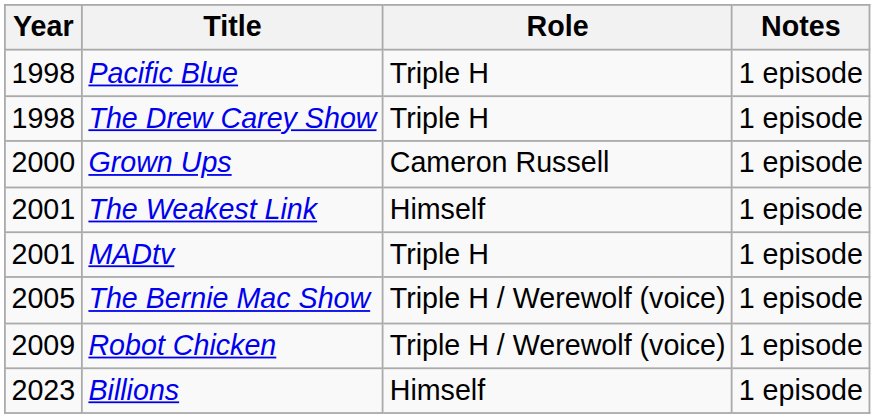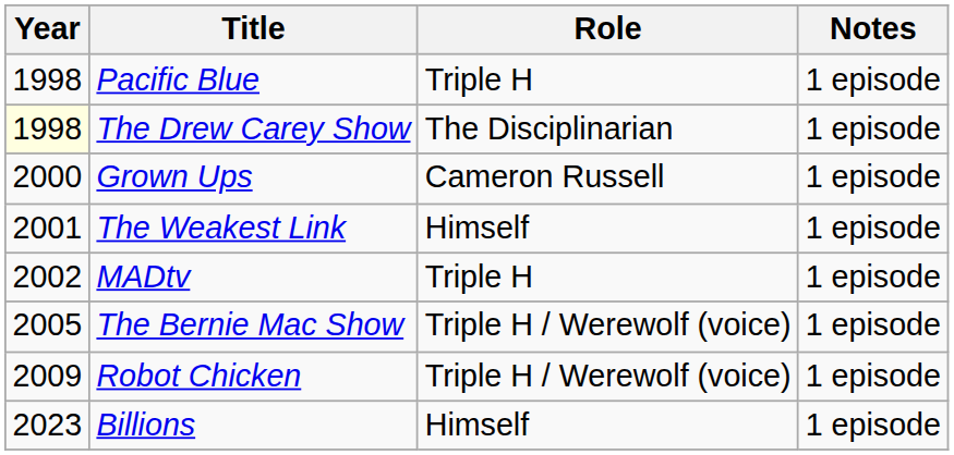The Drew Carey Show | Year: no background -> lightyellow background
The Drew Carey Show | Role: Triple H -> The Disciplinarian
MADtv | Year: 2001 -> 2002
